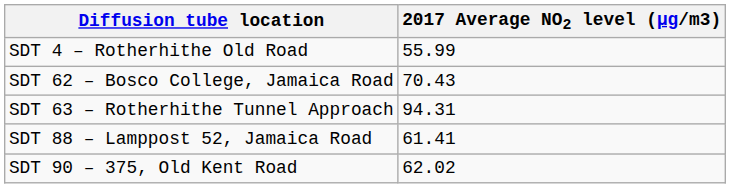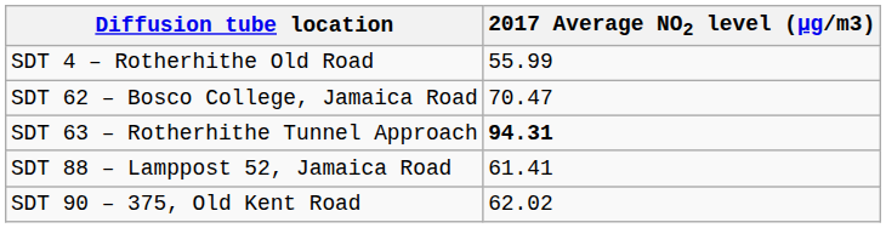SDT 62 – Bosco College, Jamaica Road | 2017 Average NO2 level (μg/m3): 70.43 -> 70.47
SDT 63 – Rotherhithe Tunnel Approach | 2017 Average NO2 level (μg/m3): normal -> bold
